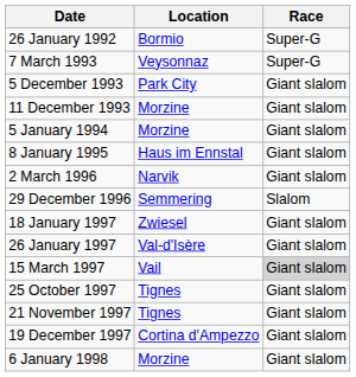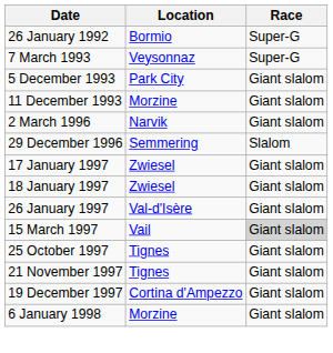- row: 5 January 1994 | Morzine | Giant slalom
- row: 8 January 1995 | Haus im Ennstal | Giant slalom
+ row: 17 January 1997 | Zwiesel | Giant slalom
